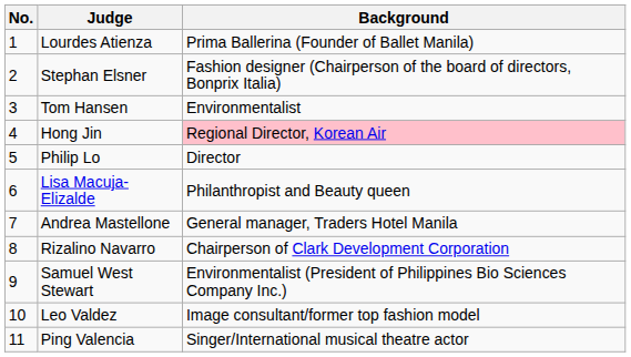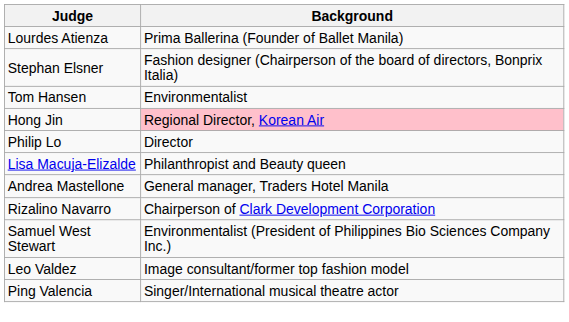- column: No. | 1 | 2 | 3 | 4 | 5 | 6 | 7 | 8 | 9 | 10 | 11
